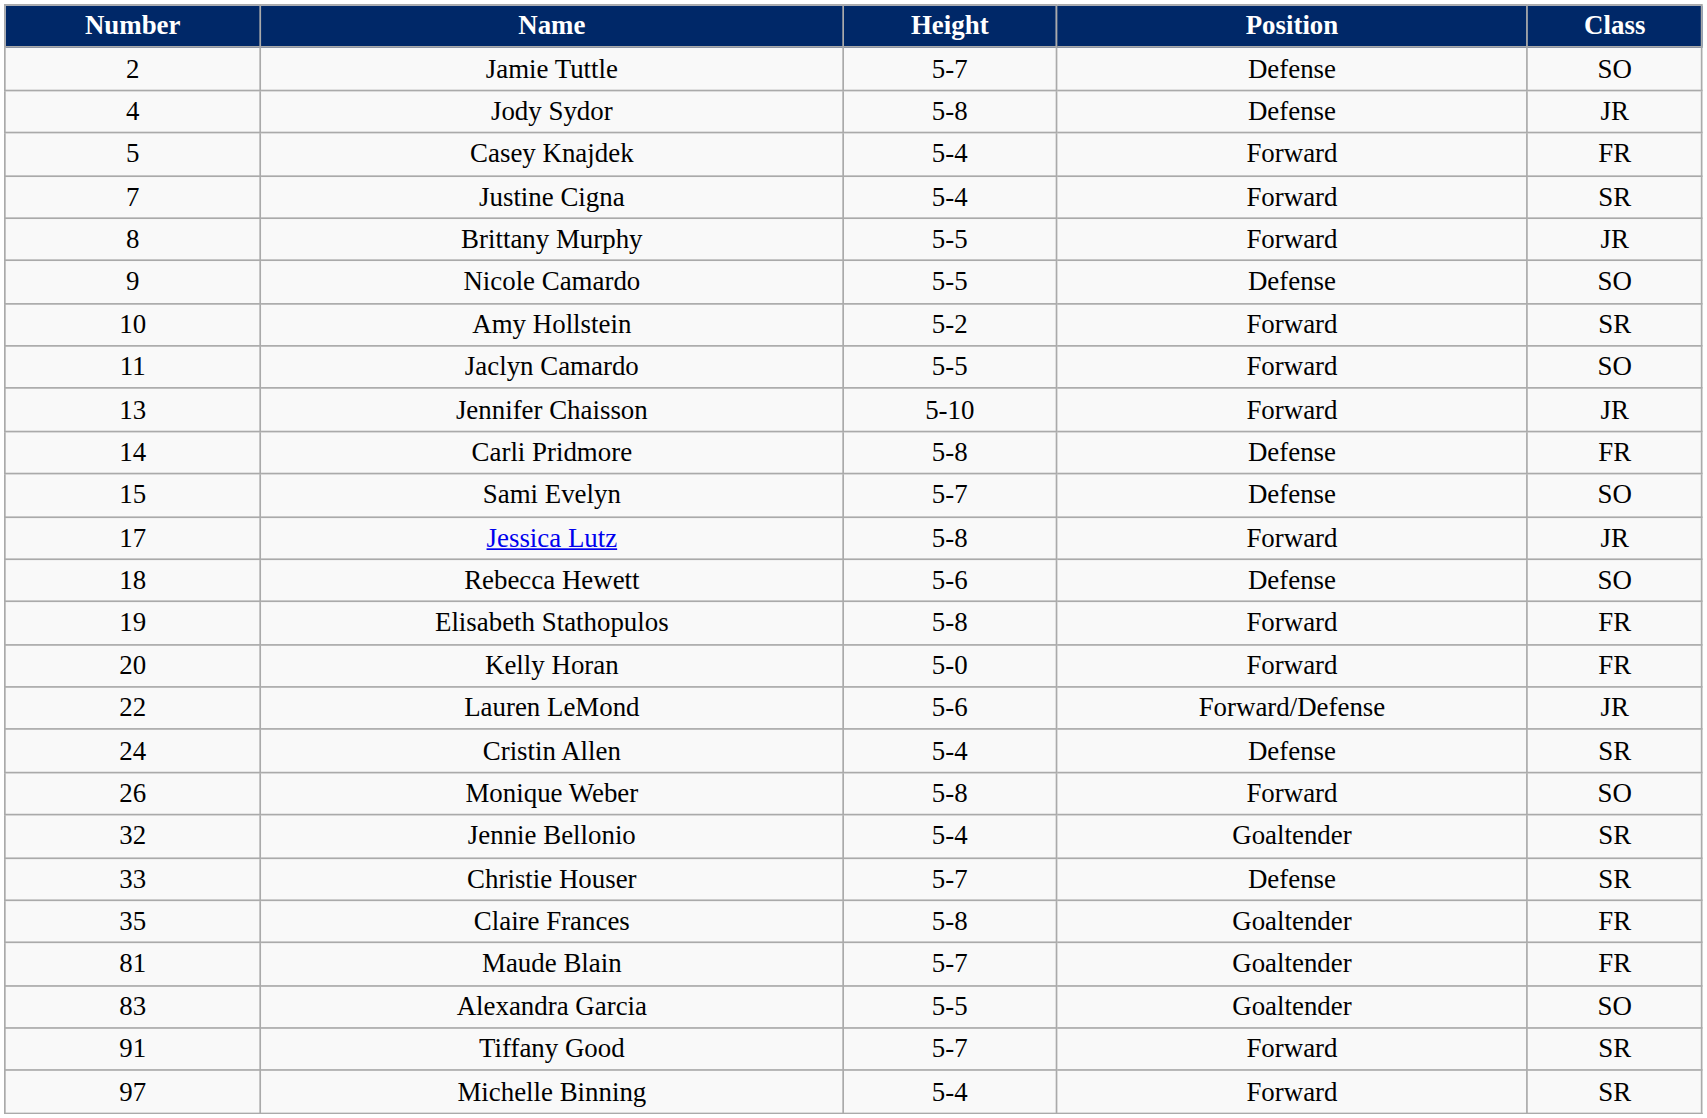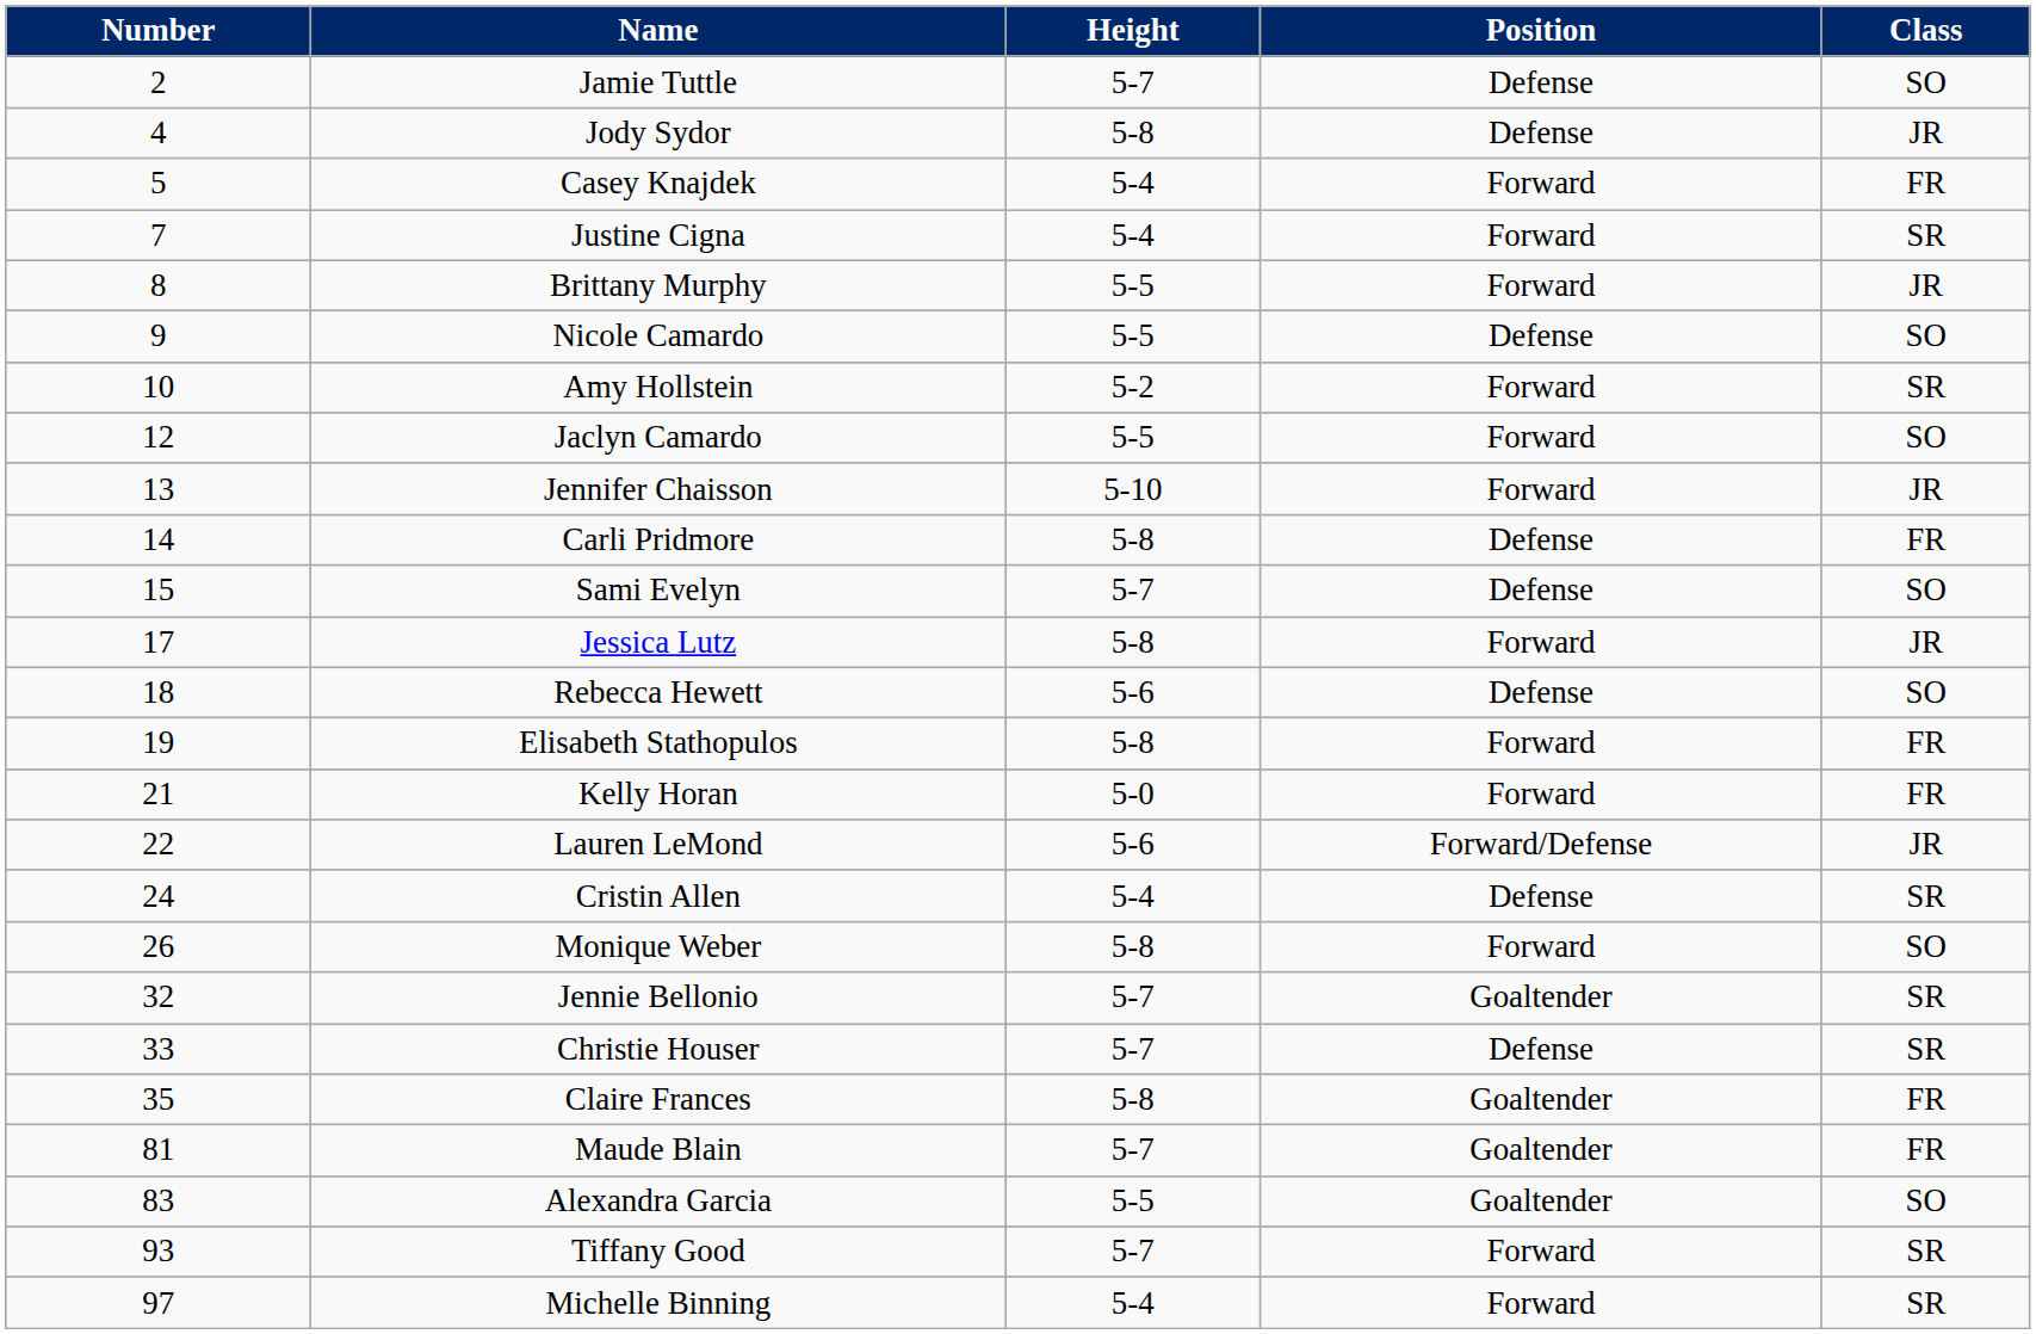Jaclyn Camardo | Number: 11 -> 12
Kelly Horan | Number: 20 -> 21
Jennie Bellonio | Height: 5-4 -> 5-7
Tiffany Good | Number: 91 -> 93
